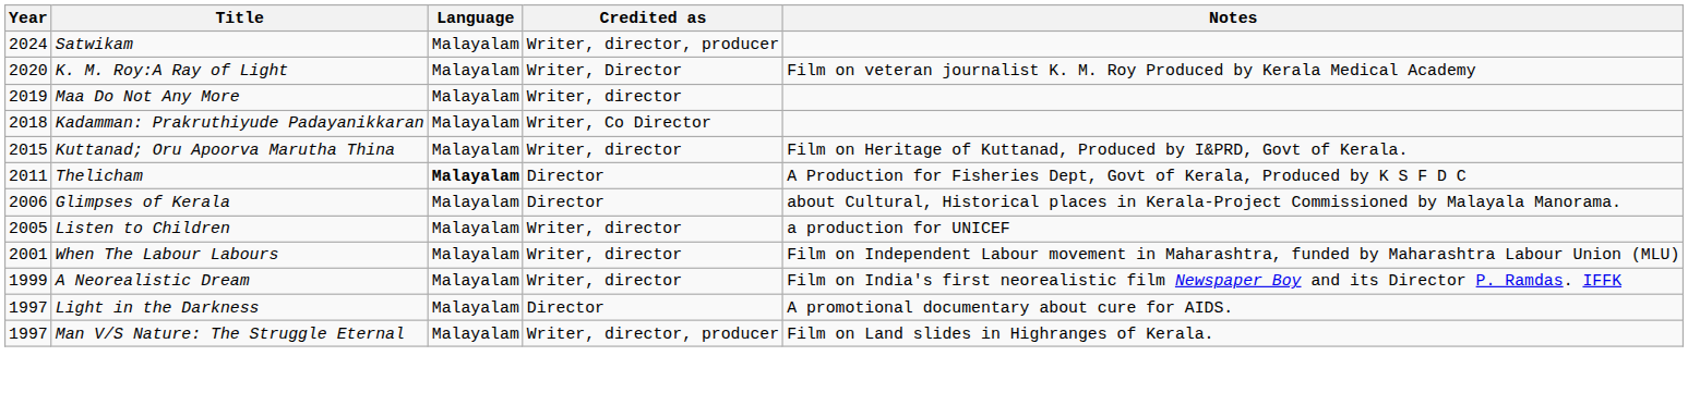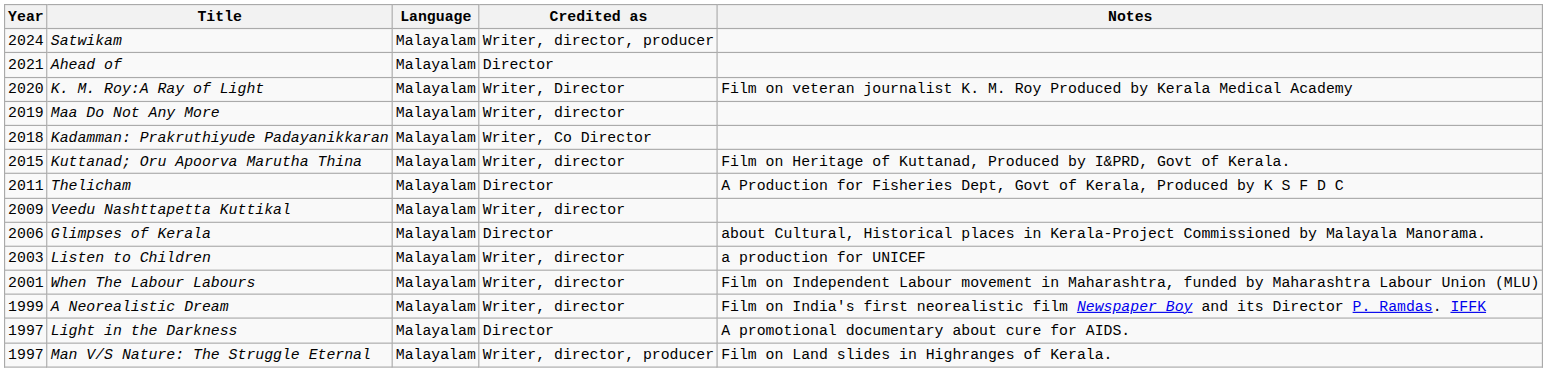+ row: 2021 | Ahead of | Malayalam | Director
Thelicham | Language: bold -> normal
+ row: 2009 | Veedu Nashttapetta Kuttikal | Malayalam | Writer, director
Listen to Children | Year: 2005 -> 2003
